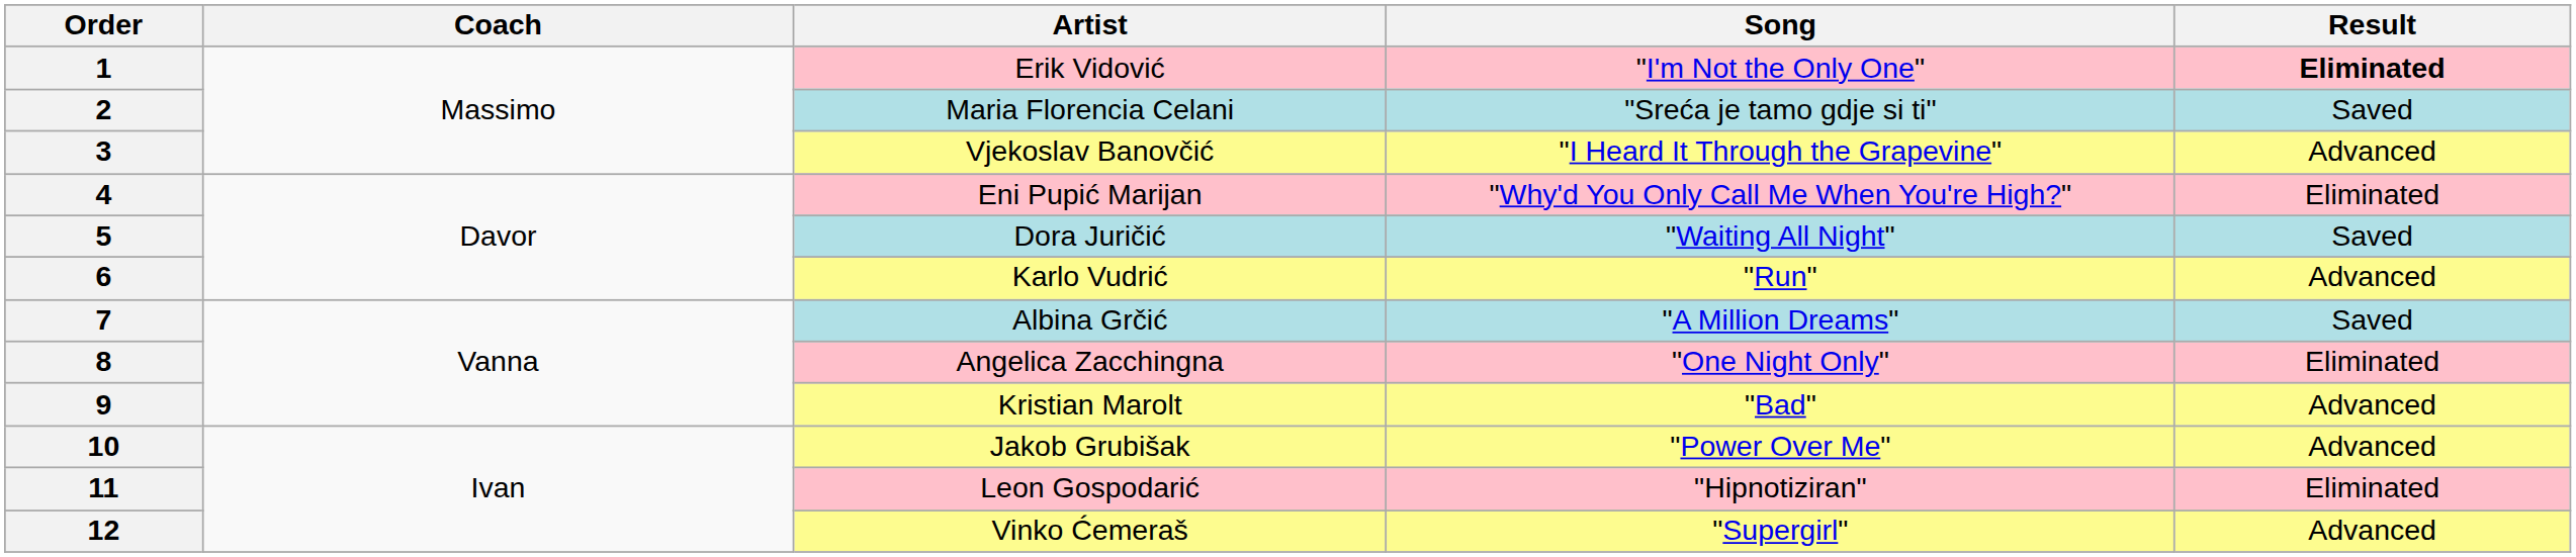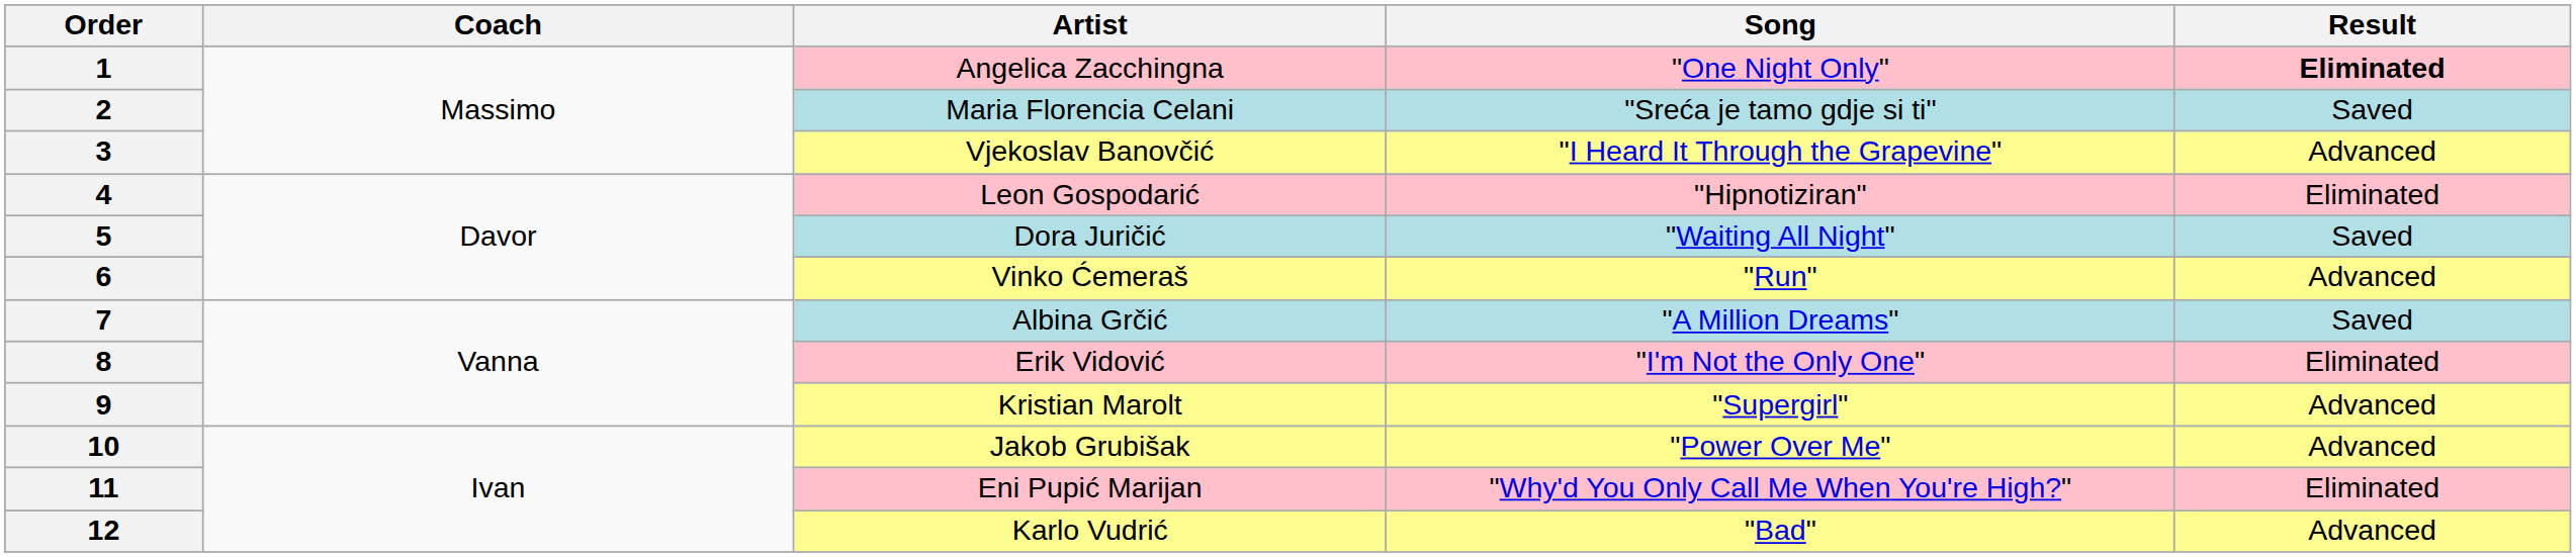1 | Artist: Erik Vidović -> Angelica Zacchingna
1 | Song: "I'm Not the Only One" -> "One Night Only"
4 | Artist: Eni Pupić Marijan -> Leon Gospodarić
4 | Song: "Why'd You Only Call Me When You're High?" -> "Hipnotiziran"
6 | Artist: Karlo Vudrić -> Vinko Ćemeraš
8 | Artist: Angelica Zacchingna -> Erik Vidović
8 | Song: "One Night Only" -> "I'm Not the Only One"
9 | Song: "Bad" -> "Supergirl"
11 | Artist: Leon Gospodarić -> Eni Pupić Marijan
11 | Song: "Hipnotiziran" -> "Why'd You Only Call Me When You're High?"
12 | Artist: Vinko Ćemeraš -> Karlo Vudrić
12 | Song: "Supergirl" -> "Bad"
